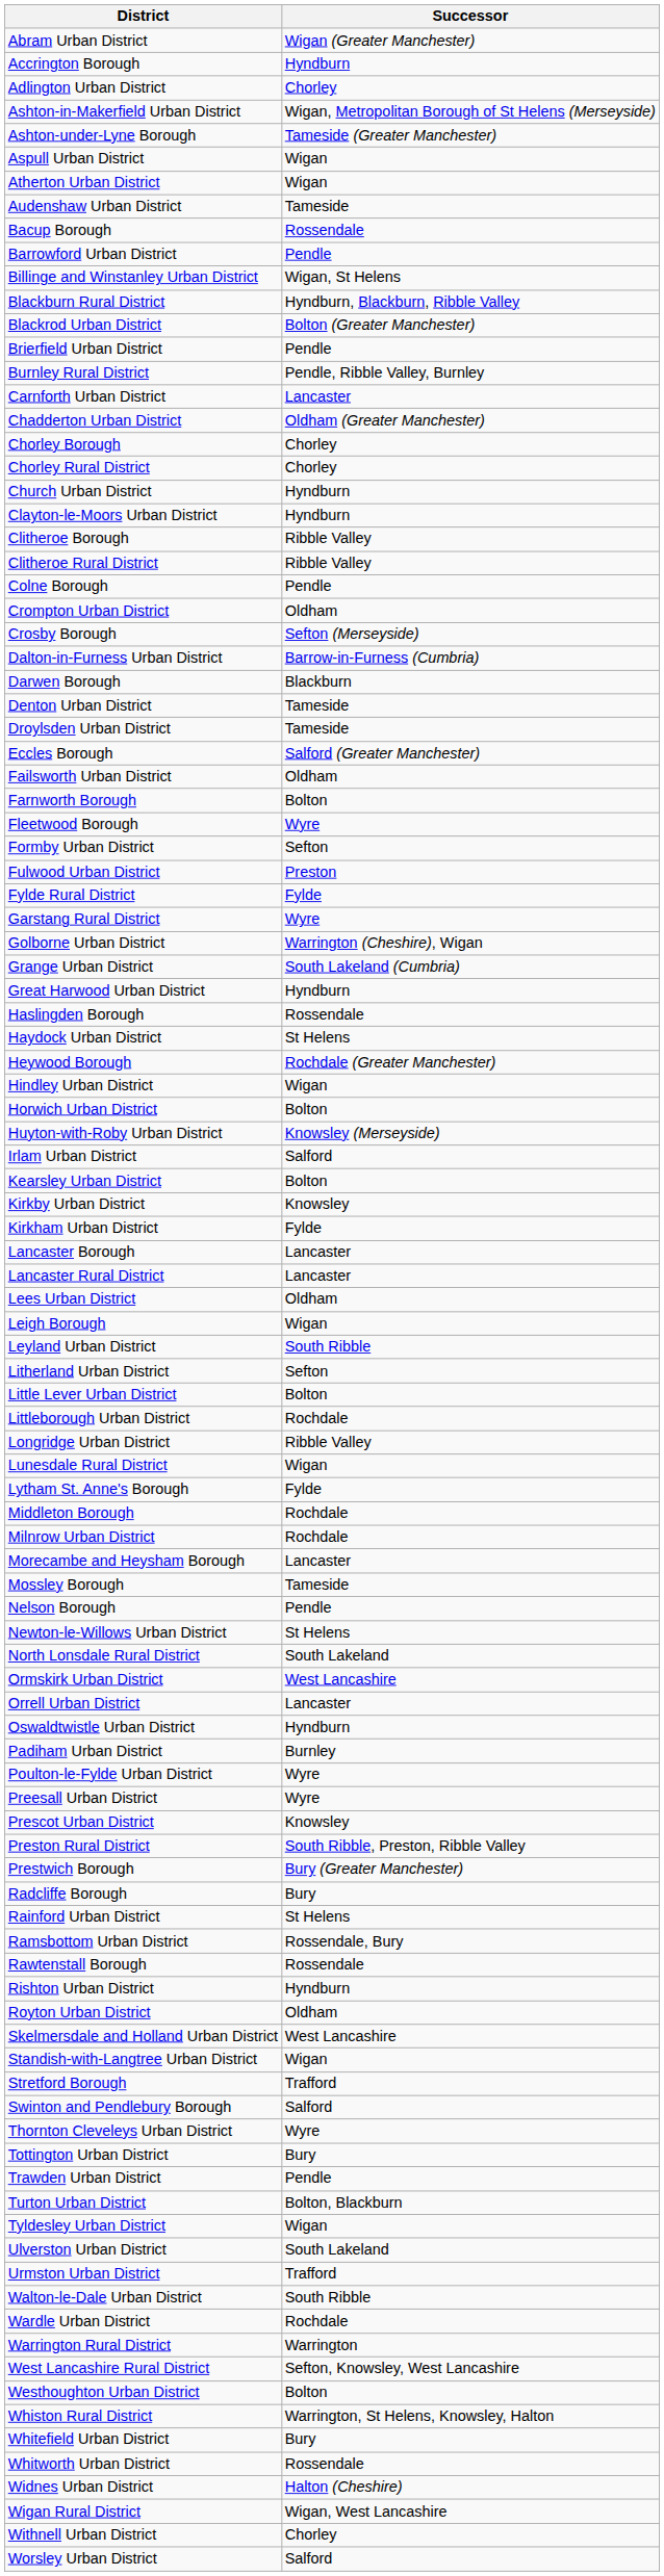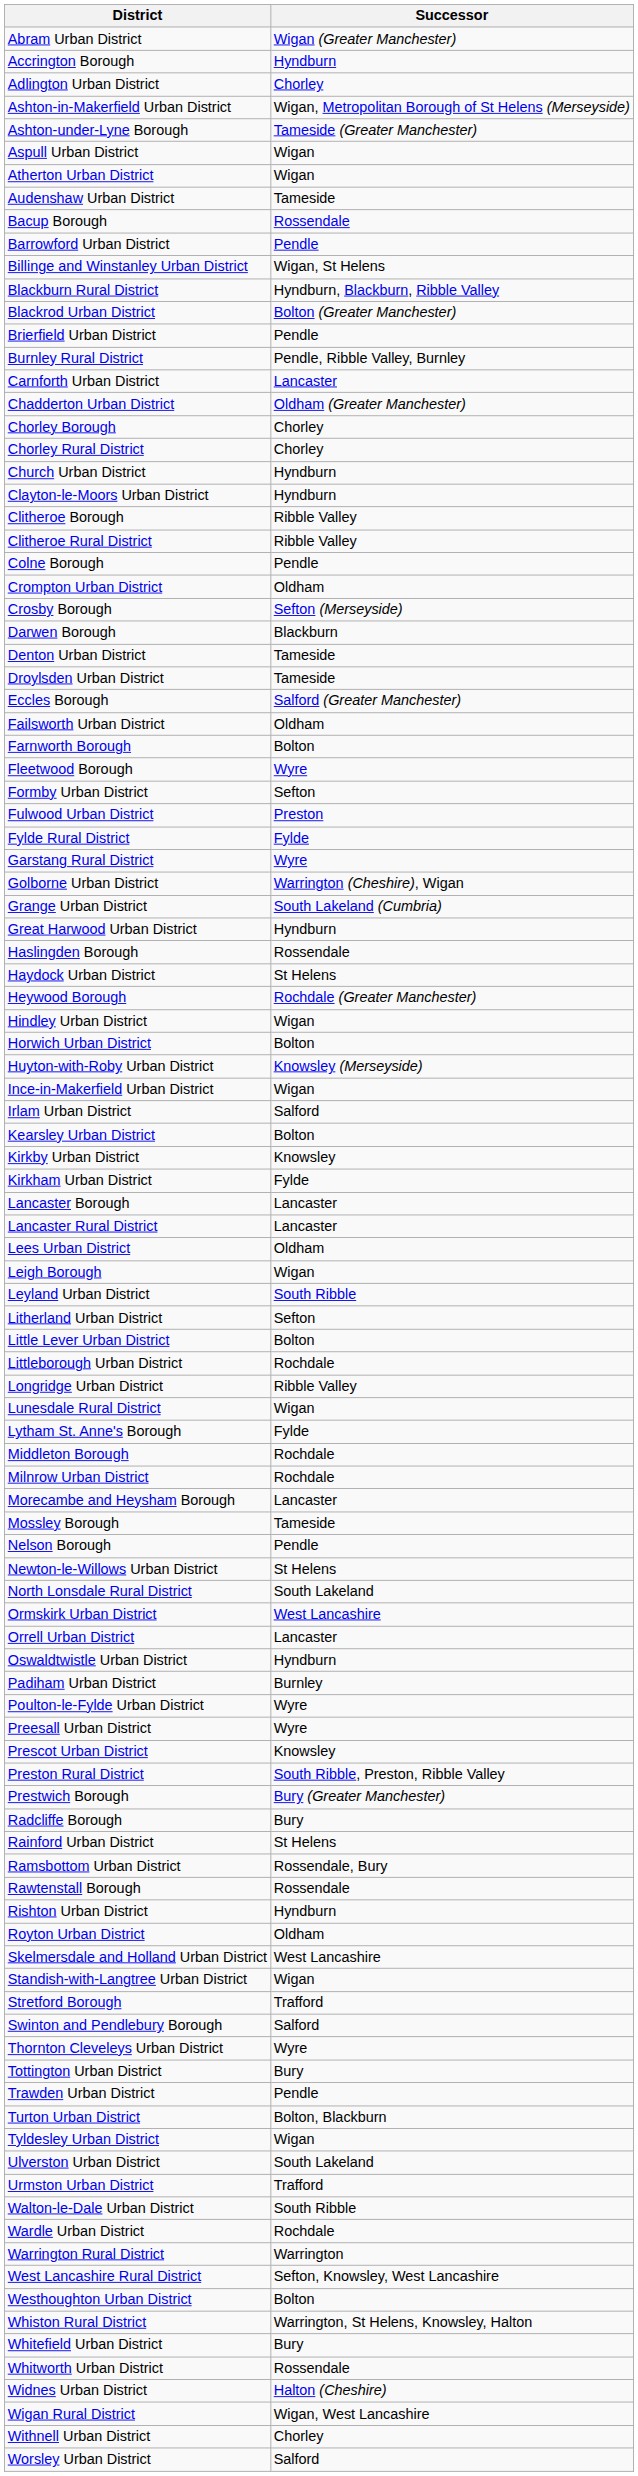- row: Dalton-in-Furness Urban District | Barrow-in-Furness (Cumbria)
+ row: Ince-in-Makerfield Urban District | Wigan
